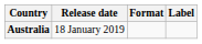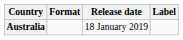columns swapped: Release date <-> Format
